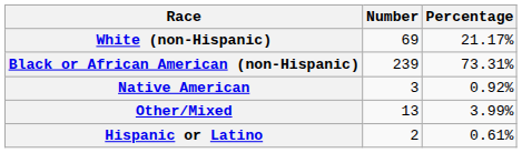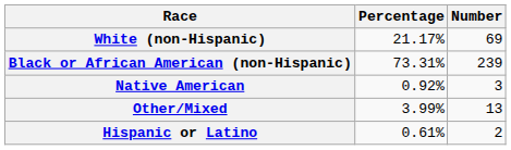columns swapped: Number <-> Percentage
